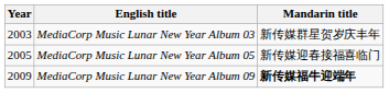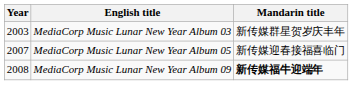MediaCorp Music Lunar New Year Album 05 | Year: 2005 -> 2007
MediaCorp Music Lunar New Year Album 09 | Year: 2009 -> 2008
